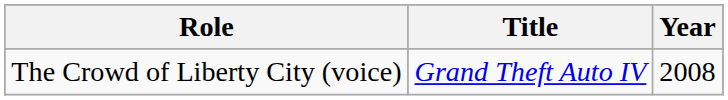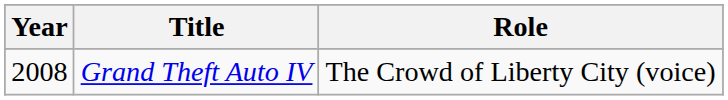columns swapped: Year <-> Role
